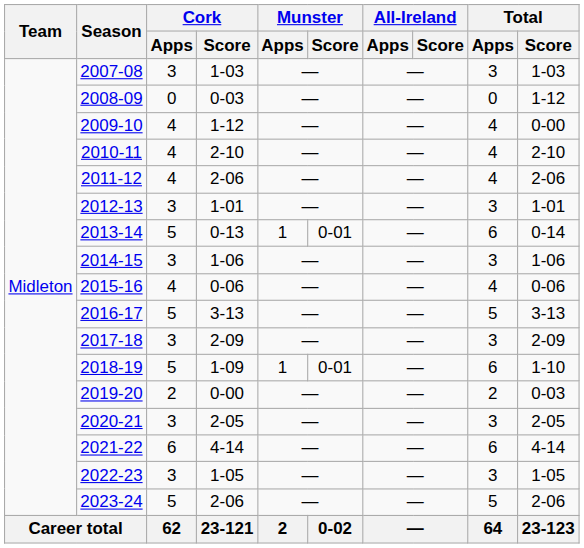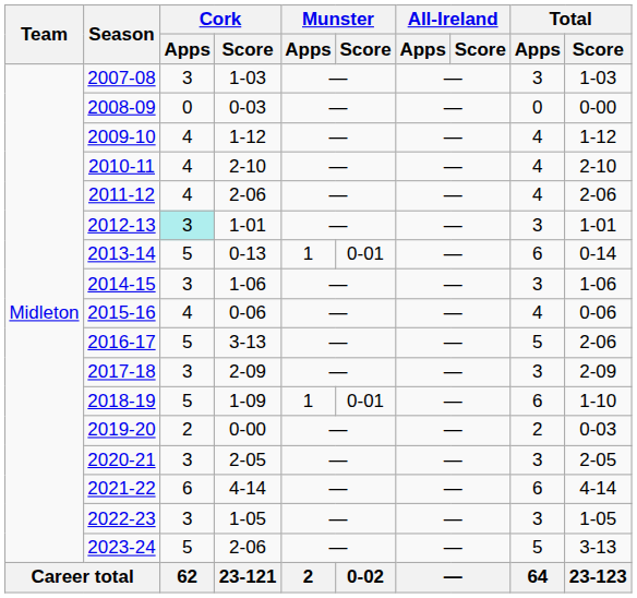2008-09 | Total / Score: 1-12 -> 0-00
2009-10 | Total / Score: 0-00 -> 1-12
2012-13 | Cork / Apps: no background -> paleturquoise background
2016-17 | Total / Score: 3-13 -> 2-06
2023-24 | Total / Score: 2-06 -> 3-13
